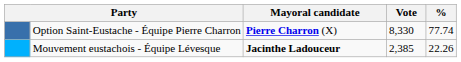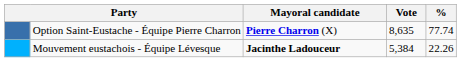Option Saint-Eustache - Équipe Pierre Charron | Vote: 8,330 -> 8,635
Mouvement eustachois - Équipe Lévesque | Vote: 2,385 -> 5,384
